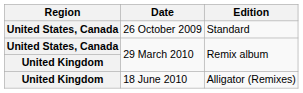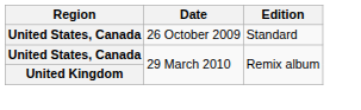- row: United Kingdom | 18 June 2010 | Alligator (Remixes)
